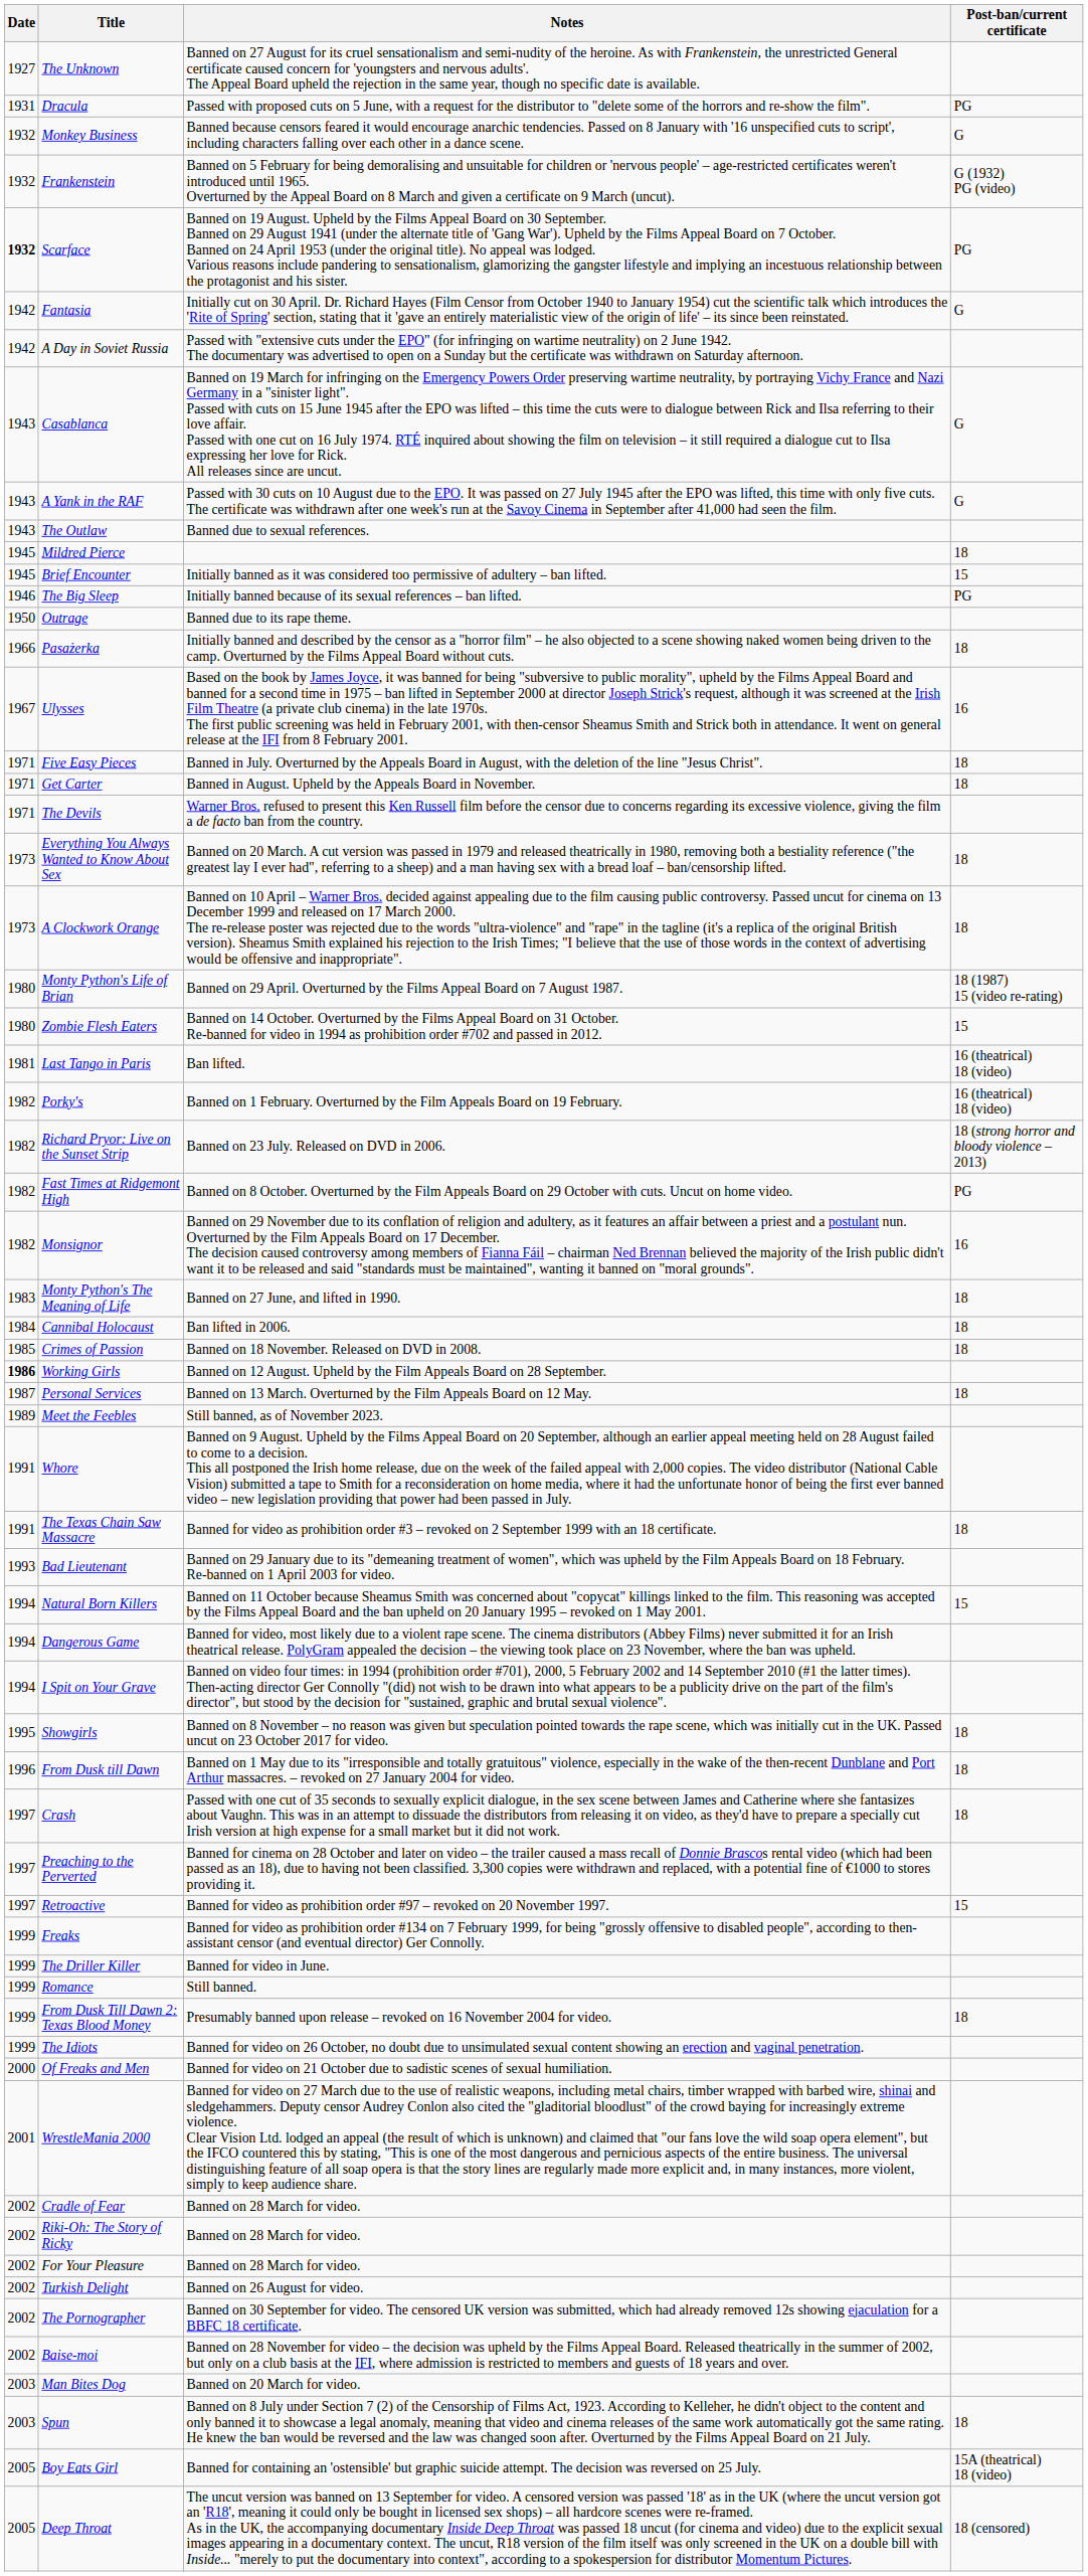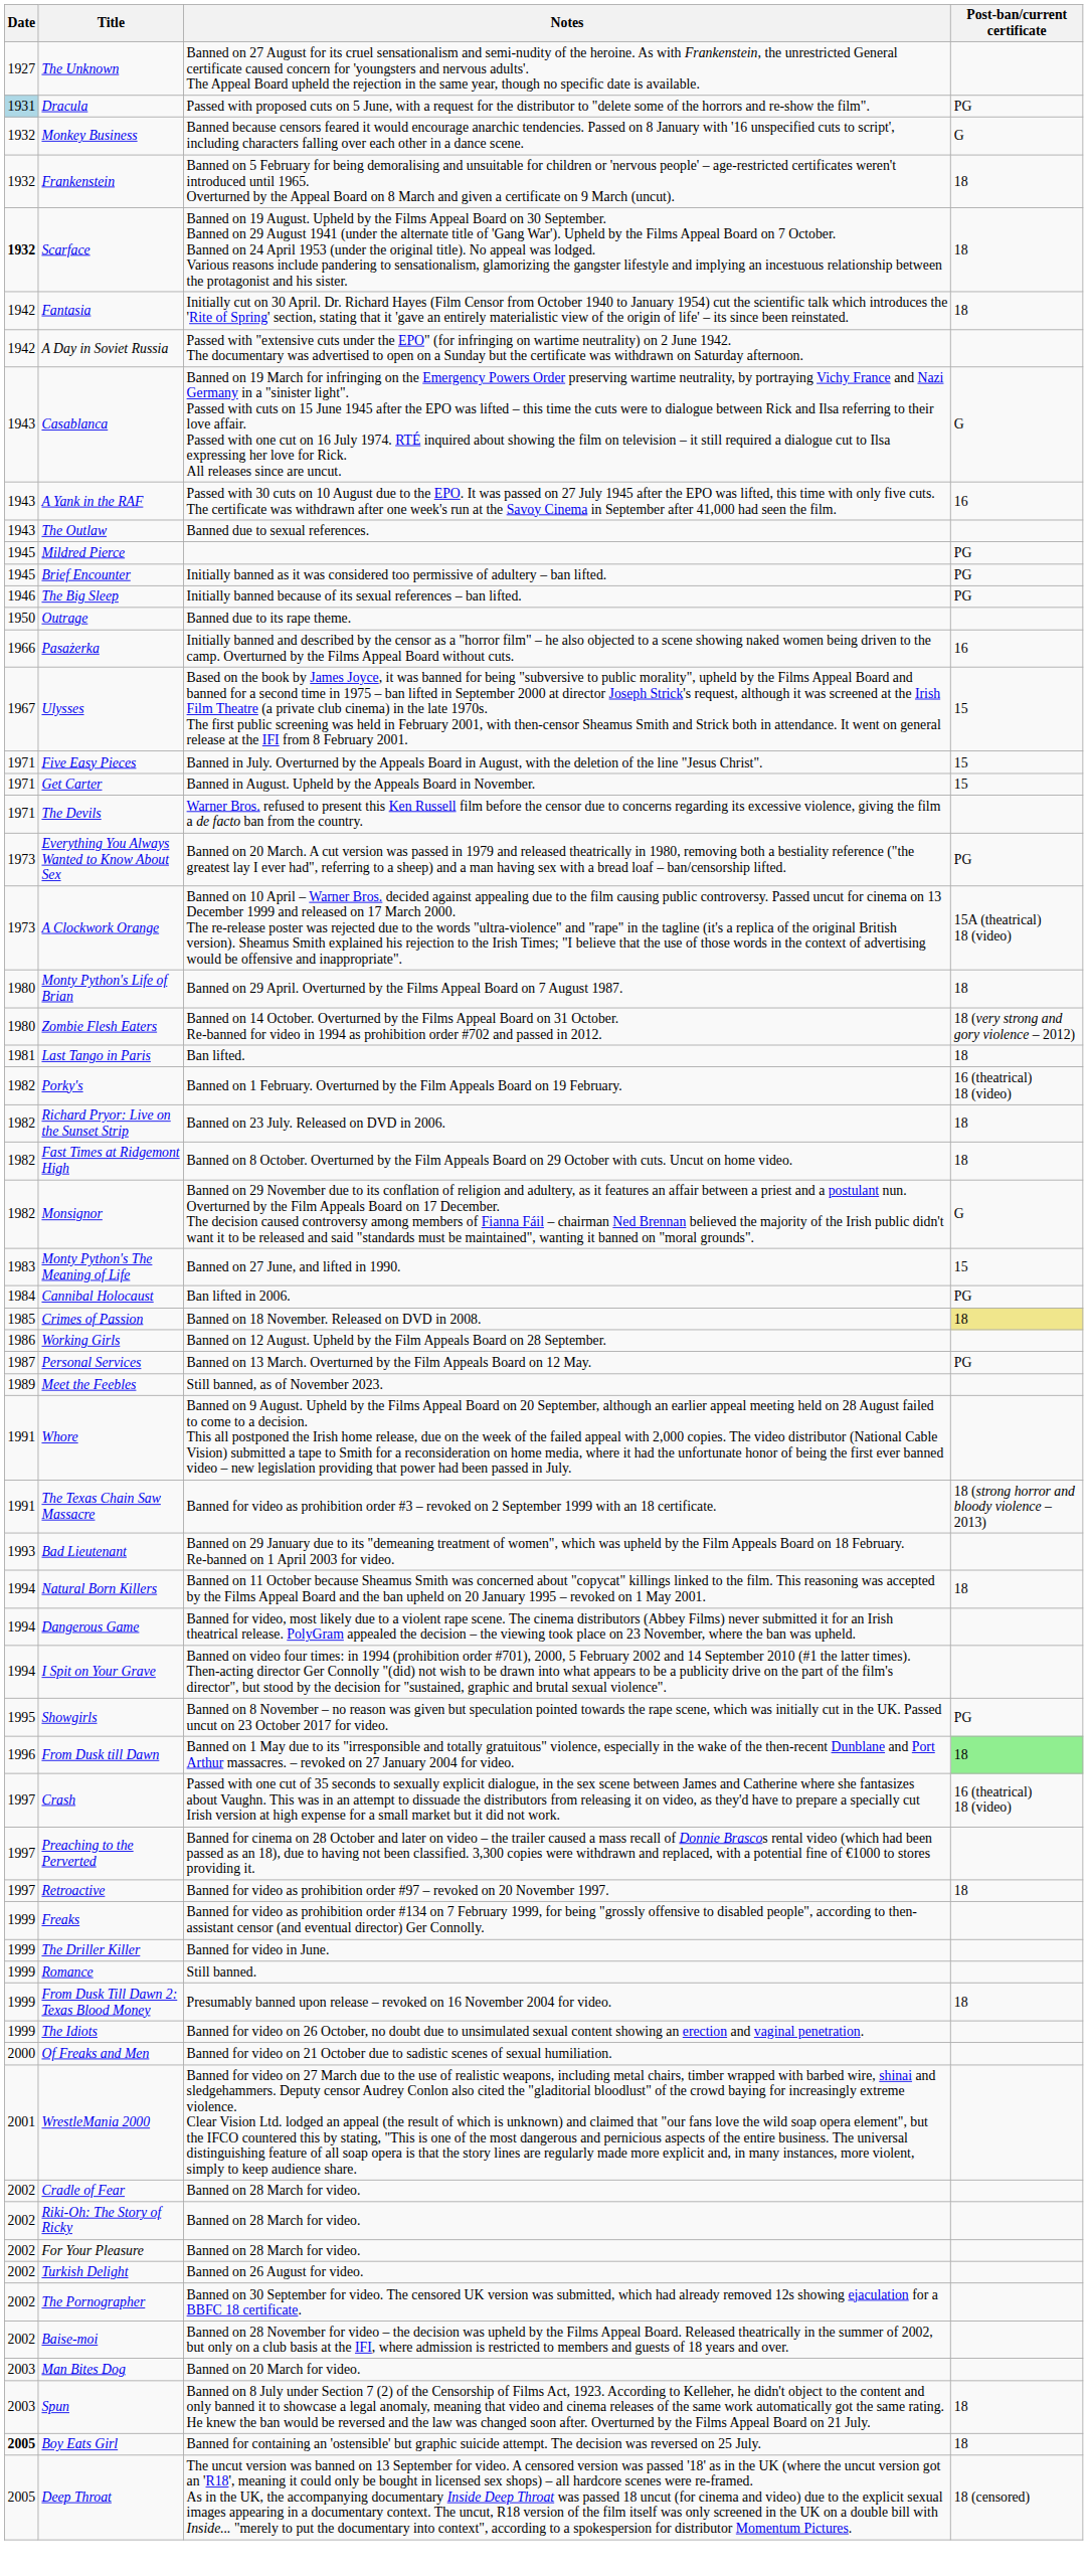Dracula | Date: no background -> lightblue background
Frankenstein | Post-ban/current certificate: G (1932) PG (video) -> 18
Scarface | Post-ban/current certificate: PG -> 18
Fantasia | Post-ban/current certificate: G -> 18
A Yank in the RAF | Post-ban/current certificate: G -> 16
Mildred Pierce | Post-ban/current certificate: 18 -> PG
Brief Encounter | Post-ban/current certificate: 15 -> PG
Pasażerka | Post-ban/current certificate: 18 -> 16
Ulysses | Post-ban/current certificate: 16 -> 15
Five Easy Pieces | Post-ban/current certificate: 18 -> 15
Get Carter | Post-ban/current certificate: 18 -> 15
Everything You Always Wanted to Know About Sex | Post-ban/current certificate: 18 -> PG
A Clockwork Orange | Post-ban/current certificate: 18 -> 15A (theatrical) 18 (video)
Monty Python's Life of Brian | Post-ban/current certificate: 18 (1987) 15 (video re-rating) -> 18
Zombie Flesh Eaters | Post-ban/current certificate: 15 -> 18 (very strong and gory violence – 2012)
Last Tango in Paris | Post-ban/current certificate: 16 (theatrical) 18 (video) -> 18
Richard Pryor: Live on the Sunset Strip | Post-ban/current certificate: 18 (strong horror and bloody violence – 2013) -> 18
Fast Times at Ridgemont High | Post-ban/current certificate: PG -> 18
Monsignor | Post-ban/current certificate: 16 -> G
Monty Python's The Meaning of Life | Post-ban/current certificate: 18 -> 15
Cannibal Holocaust | Post-ban/current certificate: 18 -> PG
Crimes of Passion | Post-ban/current certificate: no background -> khaki background
Working Girls | Date: bold -> normal
Personal Services | Post-ban/current certificate: 18 -> PG
The Texas Chain Saw Massacre | Post-ban/current certificate: 18 -> 18 (strong horror and bloody violence – 2013)
Natural Born Killers | Post-ban/current certificate: 15 -> 18
Showgirls | Post-ban/current certificate: 18 -> PG
From Dusk till Dawn | Post-ban/current certificate: no background -> lightgreen background
Crash | Post-ban/current certificate: 18 -> 16 (theatrical) 18 (video)
Retroactive | Post-ban/current certificate: 15 -> 18
Boy Eats Girl | Date: normal -> bold
Boy Eats Girl | Post-ban/current certificate: 15A (theatrical) 18 (video) -> 18
